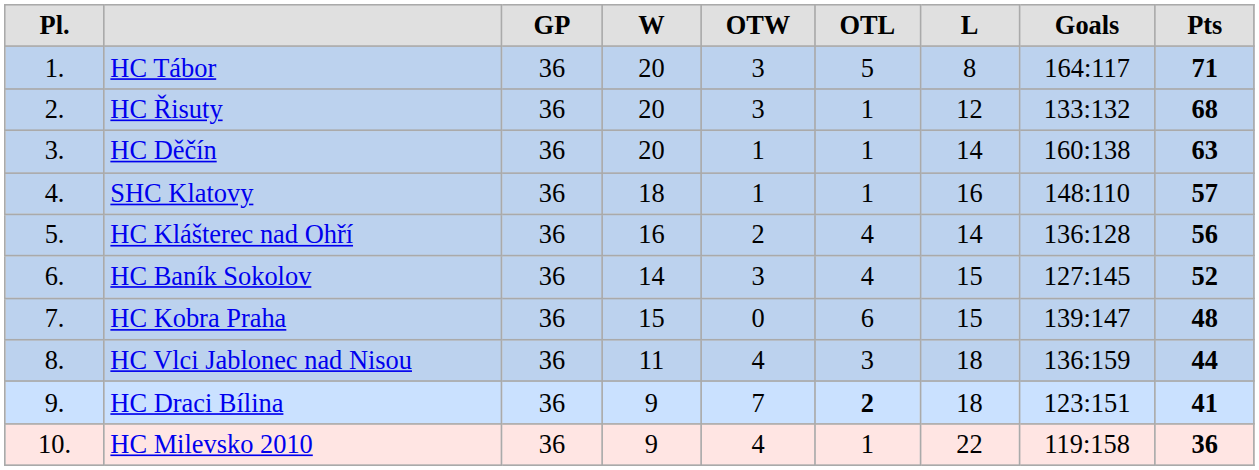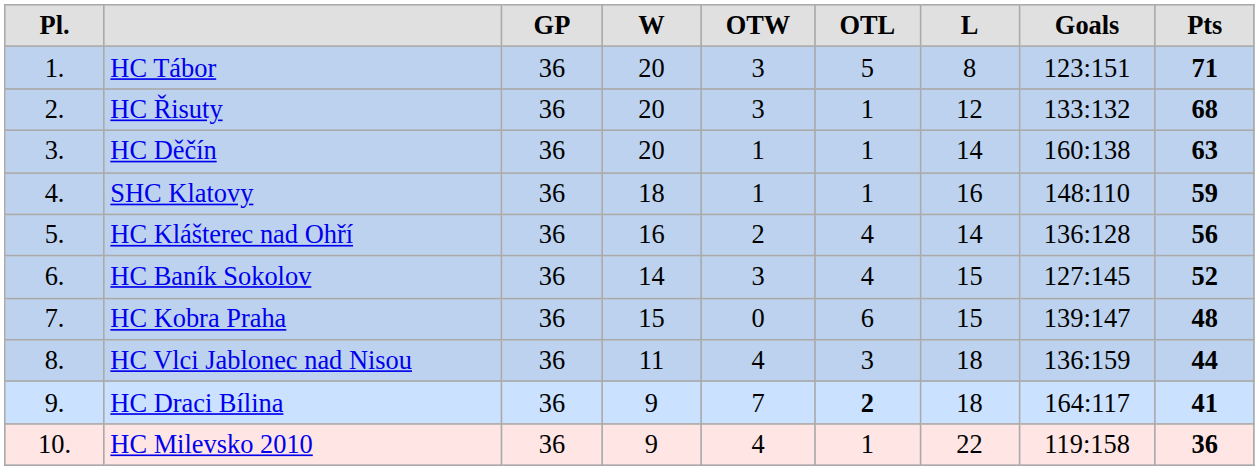HC Tábor | column 8: 164:117 -> 123:151
SHC Klatovy | column 9: 57 -> 59
HC Draci Bílina | column 8: 123:151 -> 164:117
